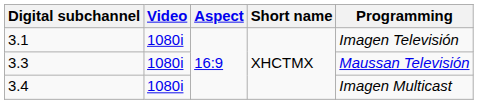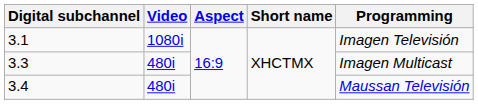3.3 | Video: 1080i -> 480i
3.3 | Programming: Maussan Televisión -> Imagen Multicast
3.4 | Video: 1080i -> 480i
3.4 | Programming: Imagen Multicast -> Maussan Televisión
